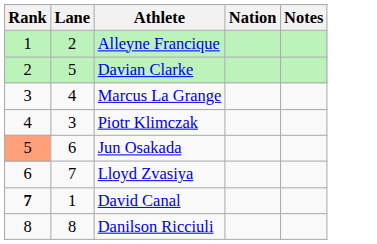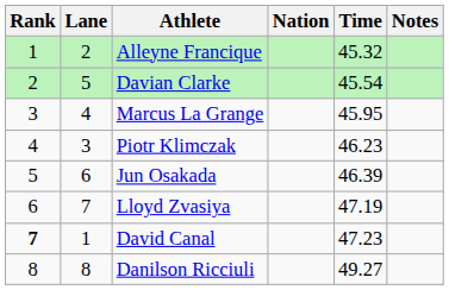+ column: Time | 45.32 | 45.54 | 45.95 | 46.23 | 46.39 | 47.19 | 47.23 | 49.27
Jun Osakada | Rank: lightsalmon background -> no background
